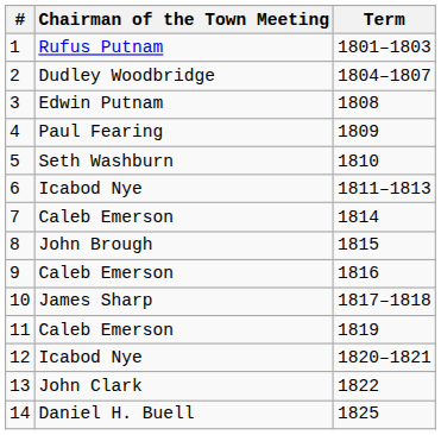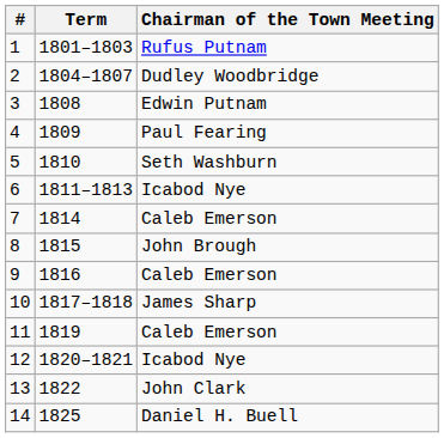columns swapped: Term <-> Chairman of the Town Meeting
